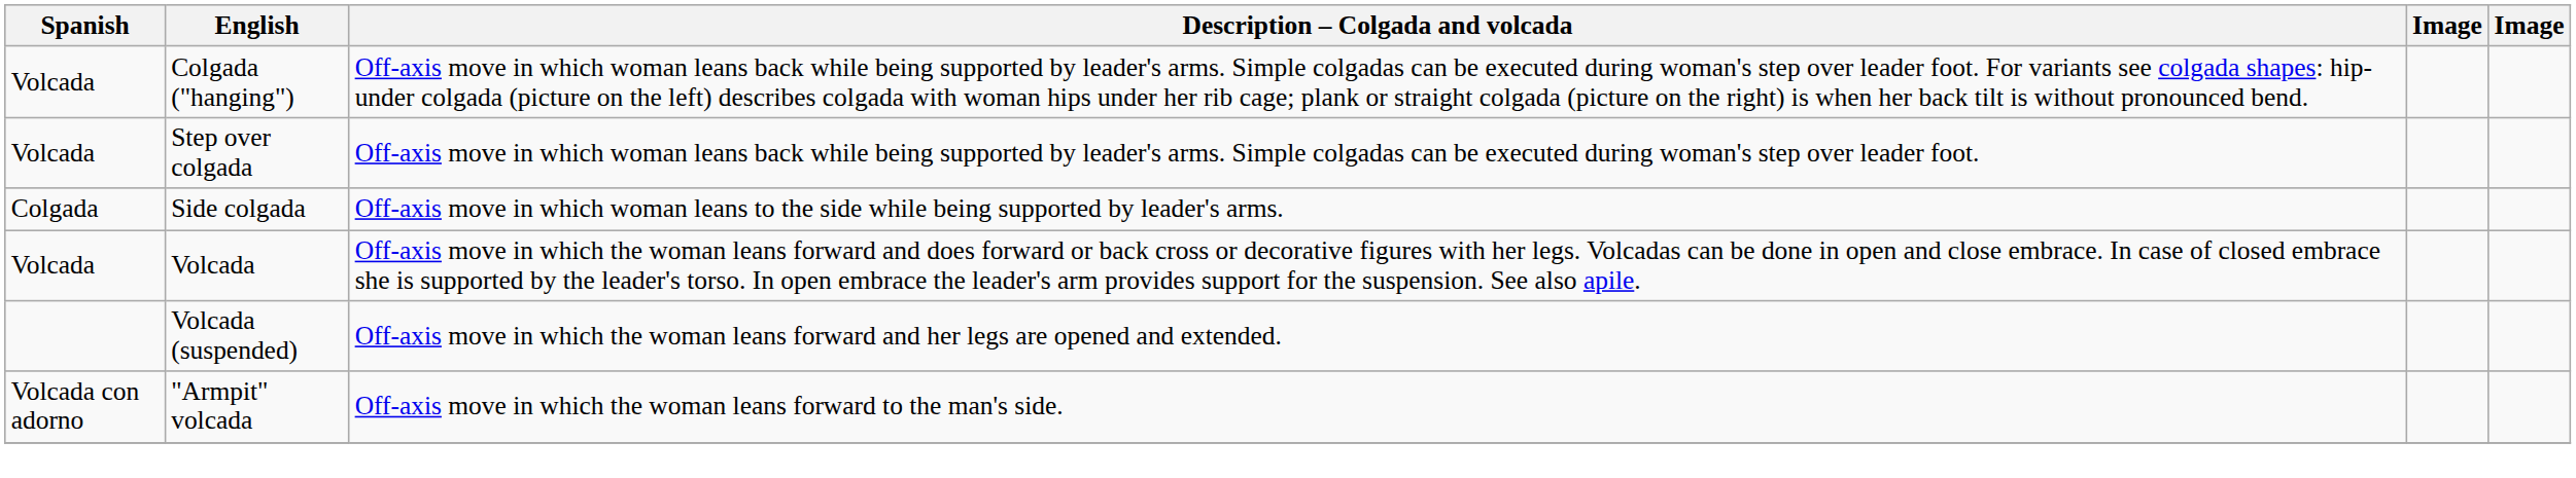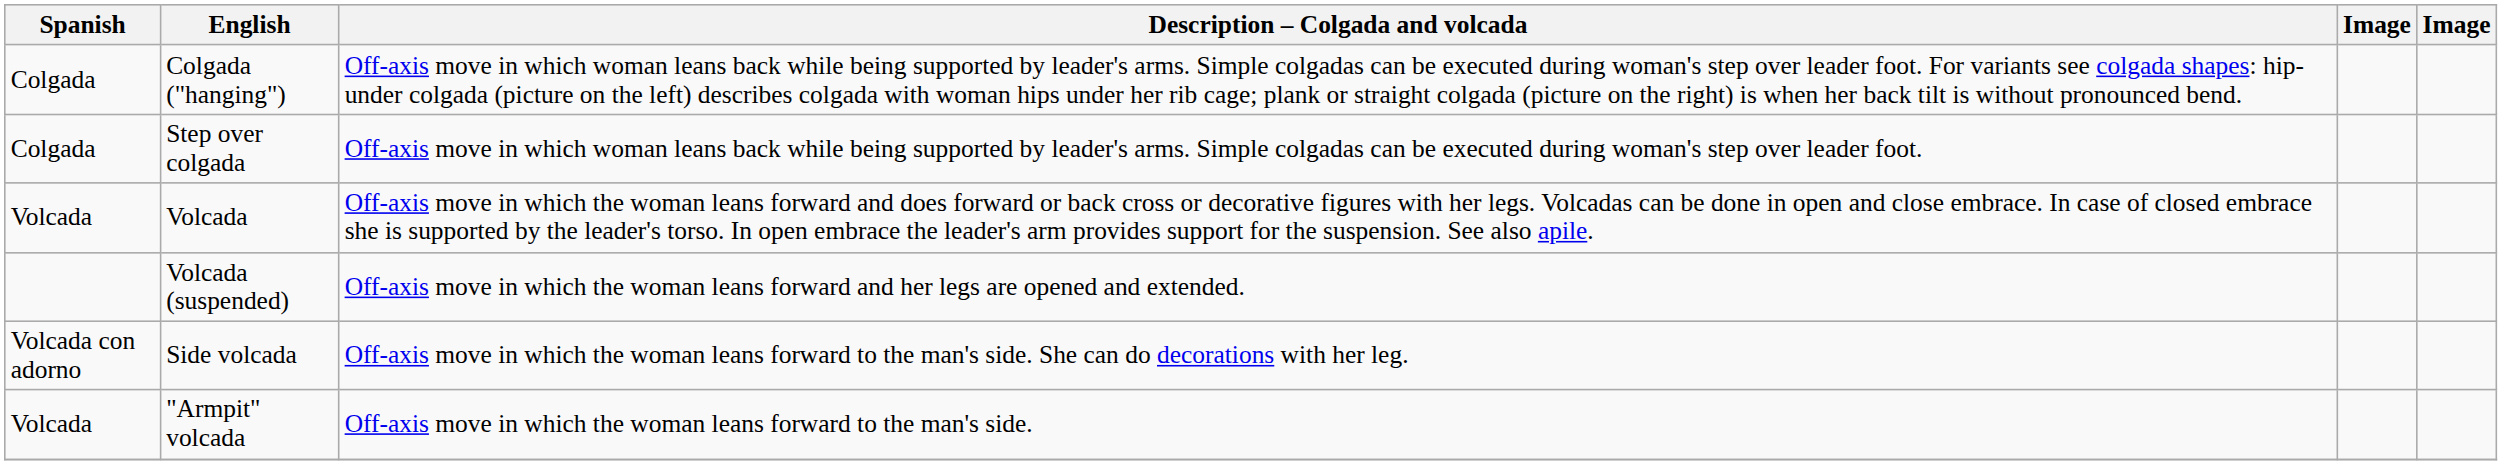Colgada ("hanging") | Spanish: Volcada -> Colgada
Step over colgada | Spanish: Volcada -> Colgada
- row: Colgada | Side colgada | Off-axis move in which woman leans to the side while being supported by leader's arms.
+ row: Volcada con adorno | Side volcada | Off-axis move in which the woman leans forward to the man's side. She can do decorations with her leg.
"Armpit" volcada | Spanish: Volcada con adorno -> Volcada
